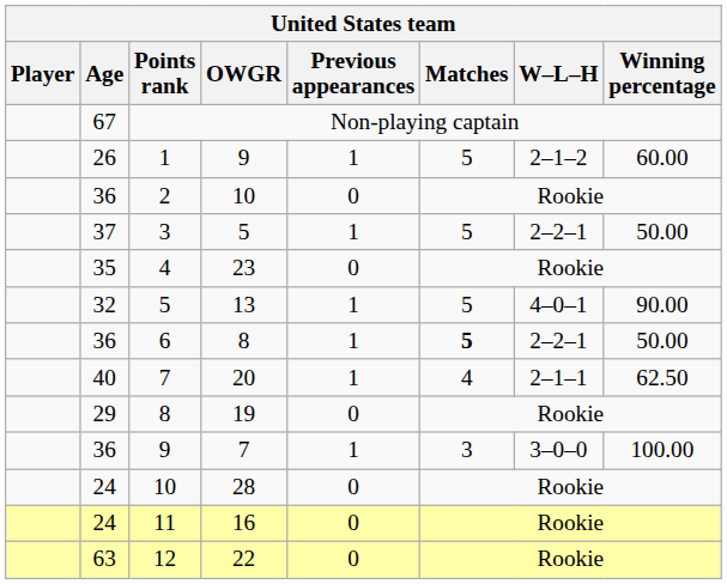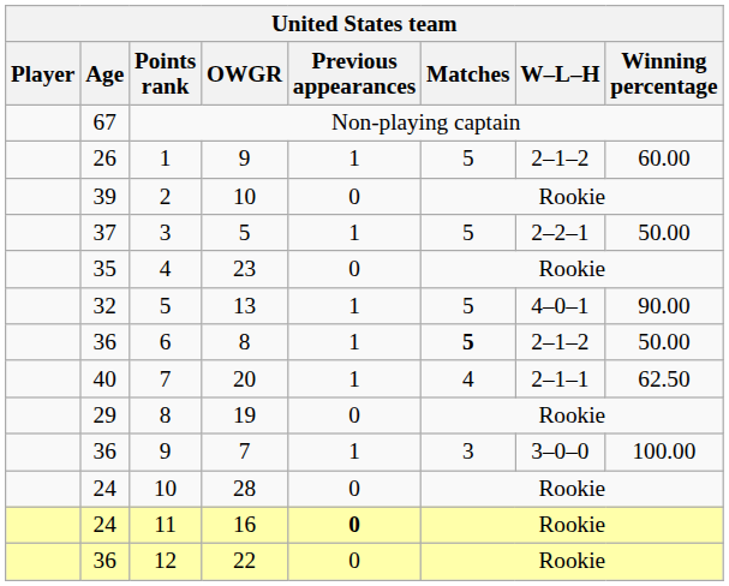2 | Age: 36 -> 39
6 | W–L–H: 2–2–1 -> 2–1–2
11 | Previous appearances: normal -> bold
12 | Age: 63 -> 36
